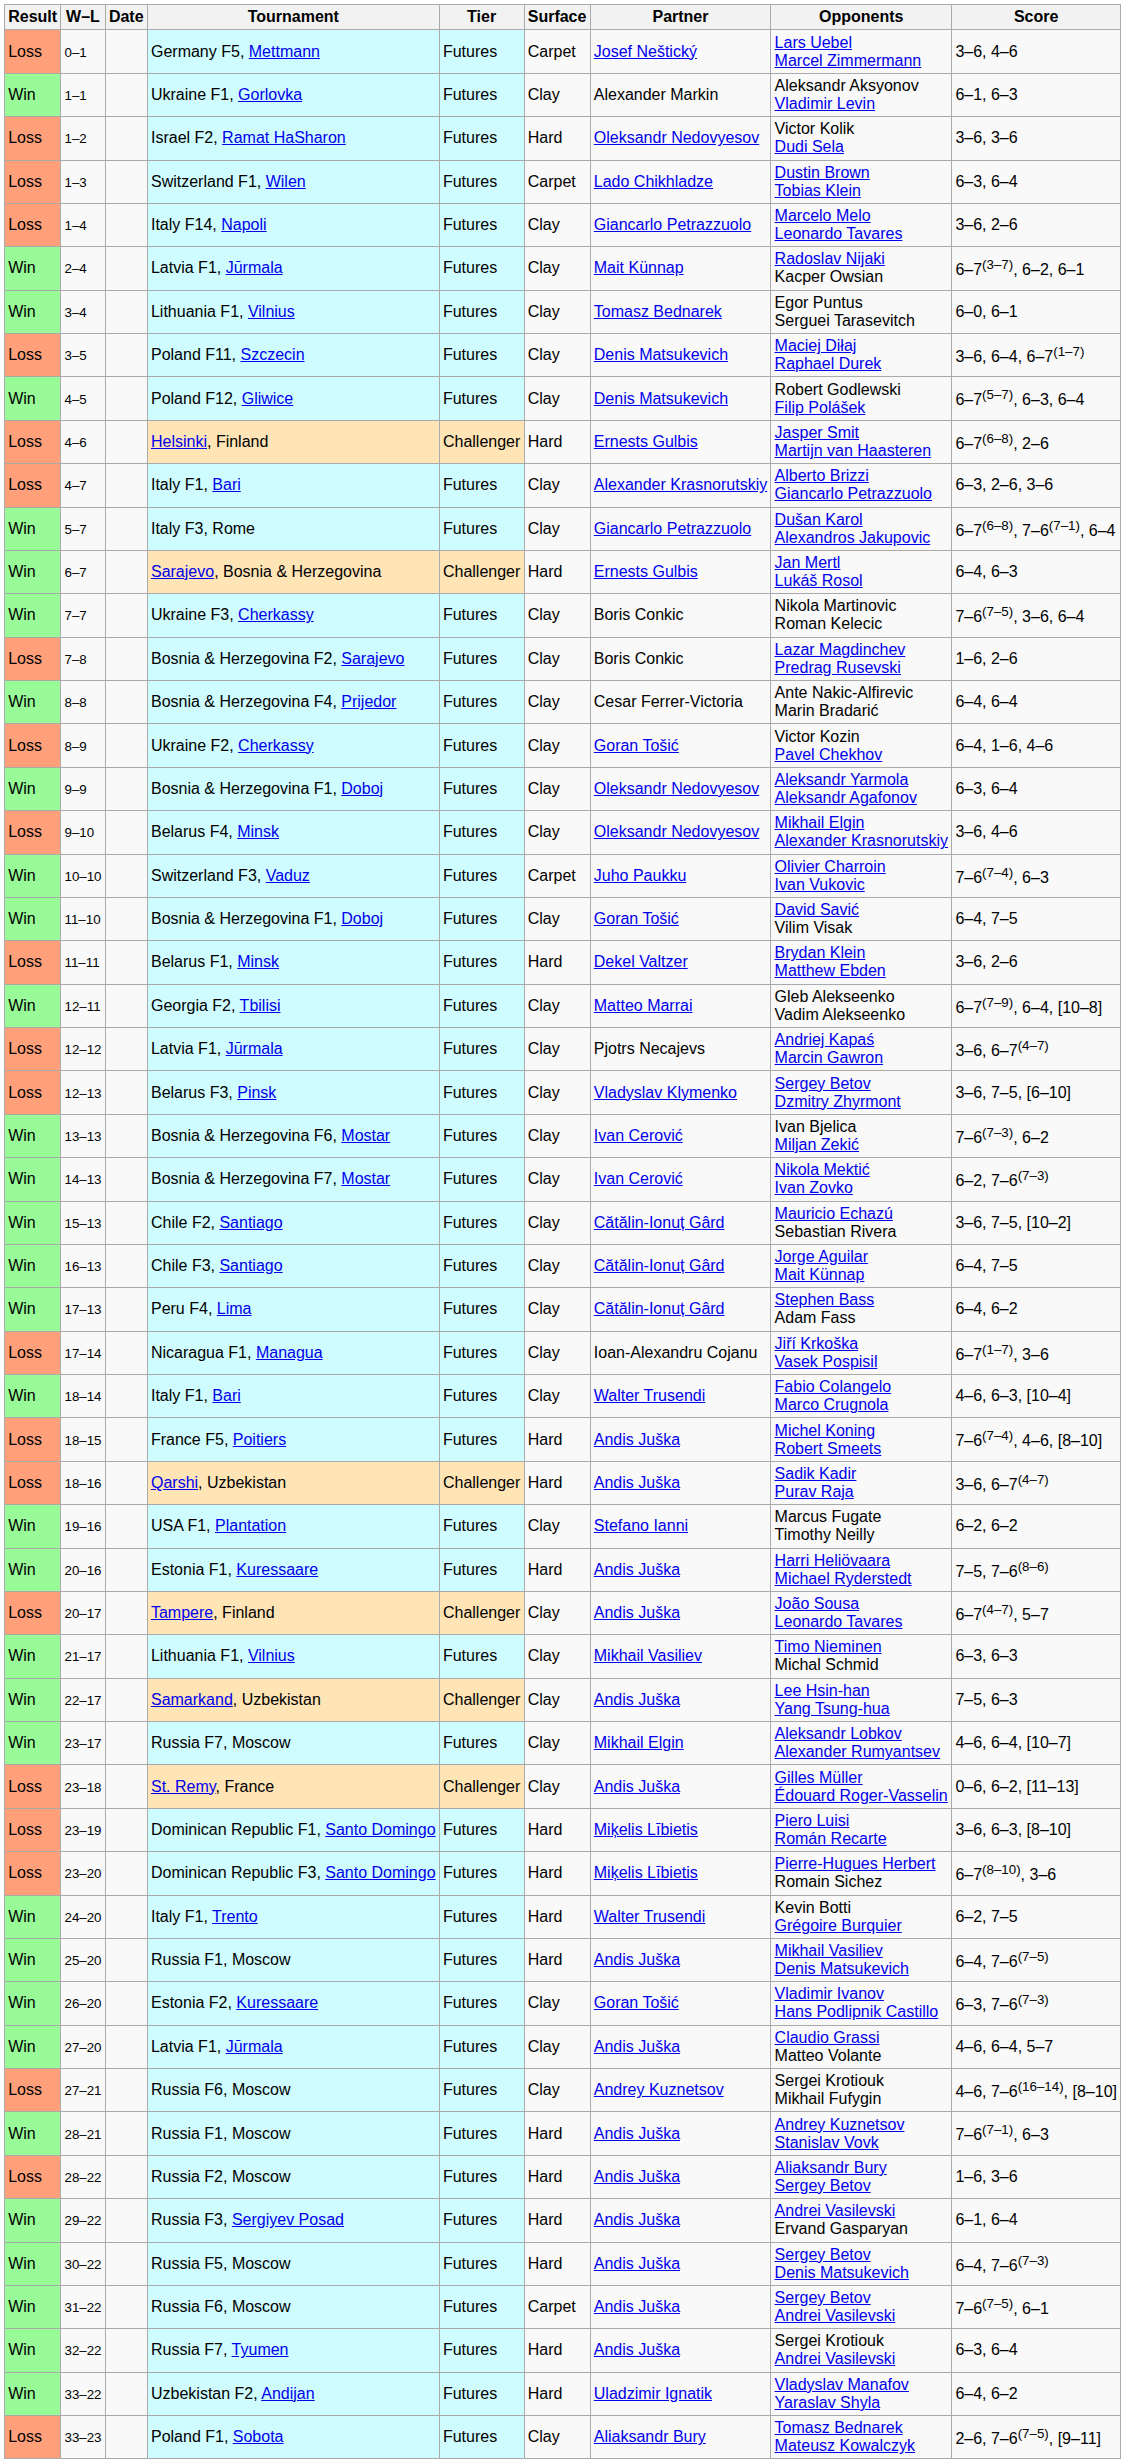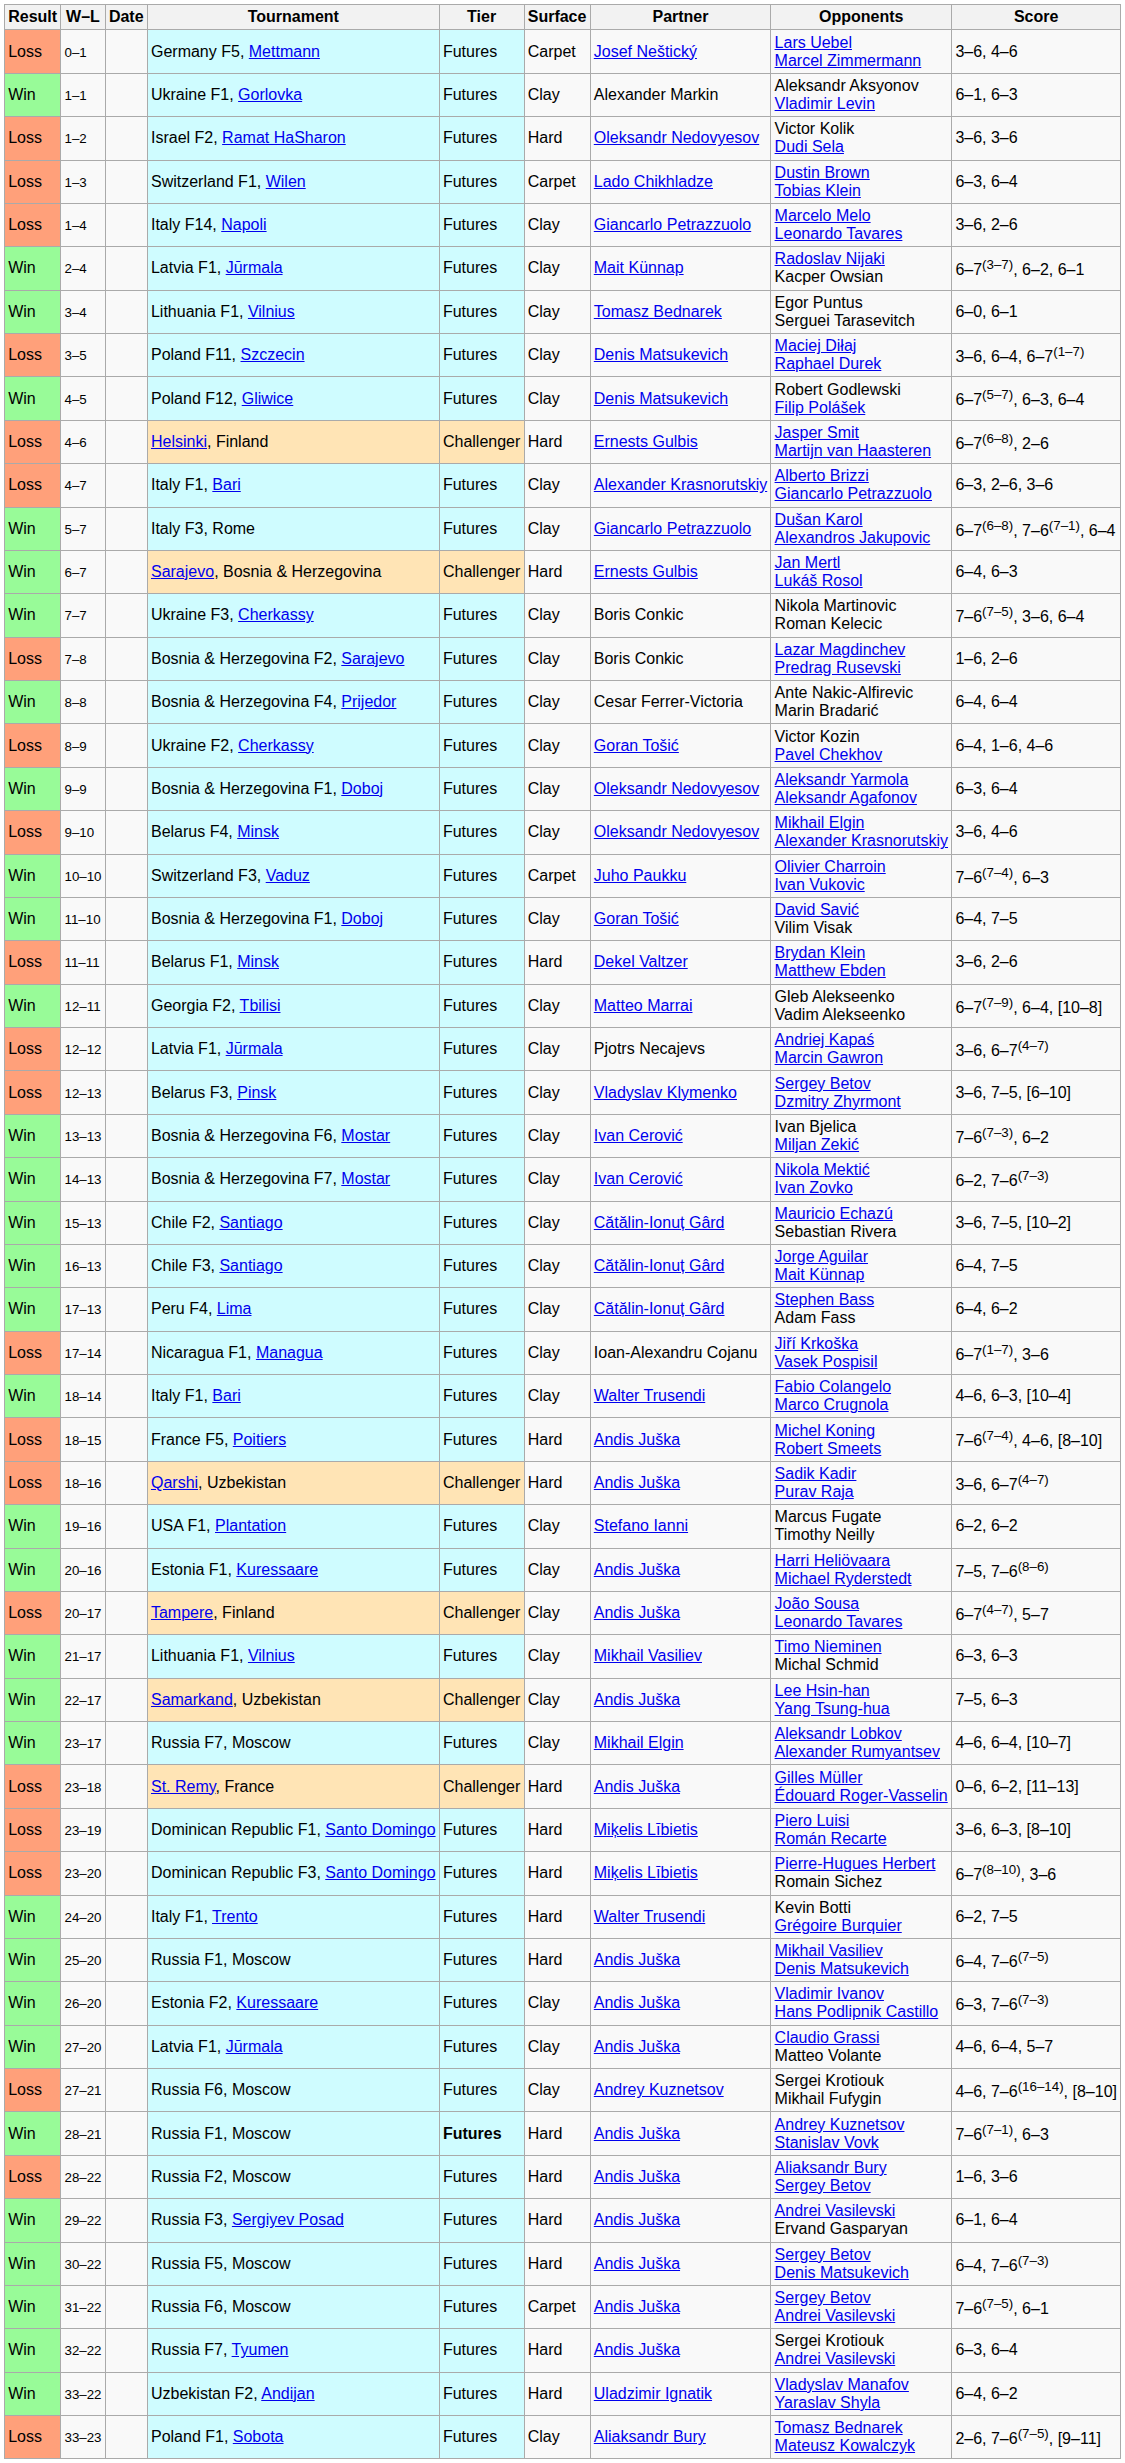20–16 | Surface: Hard -> Clay
23–18 | Surface: Clay -> Hard
26–20 | Partner: Goran Tošić -> Andis Juška
28–21 | Tier: normal -> bold
